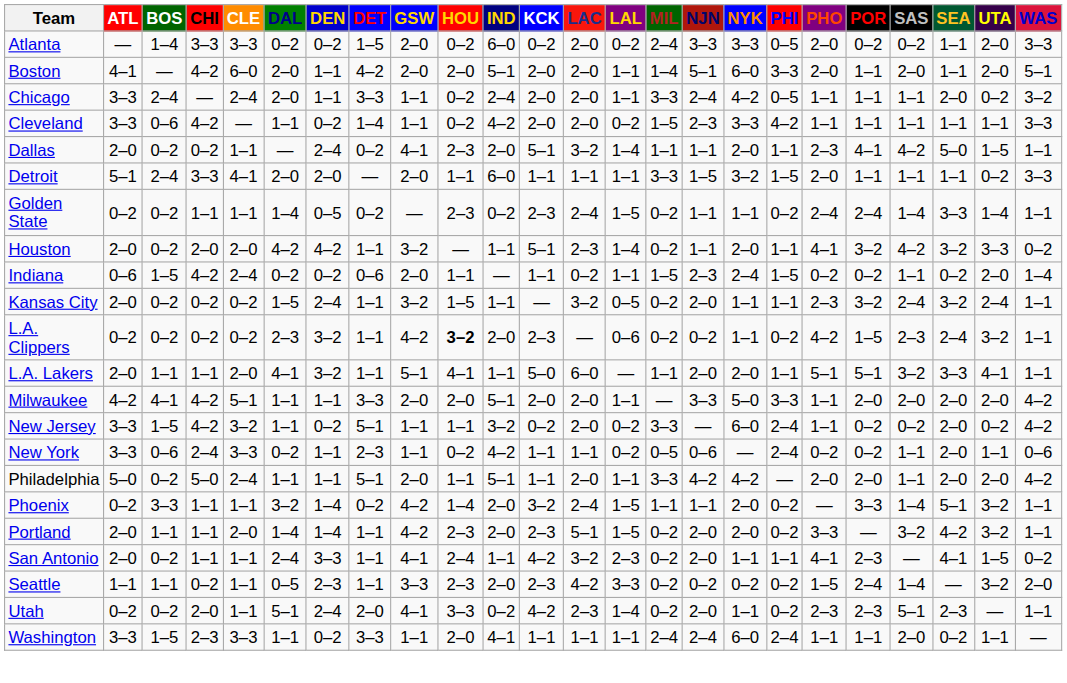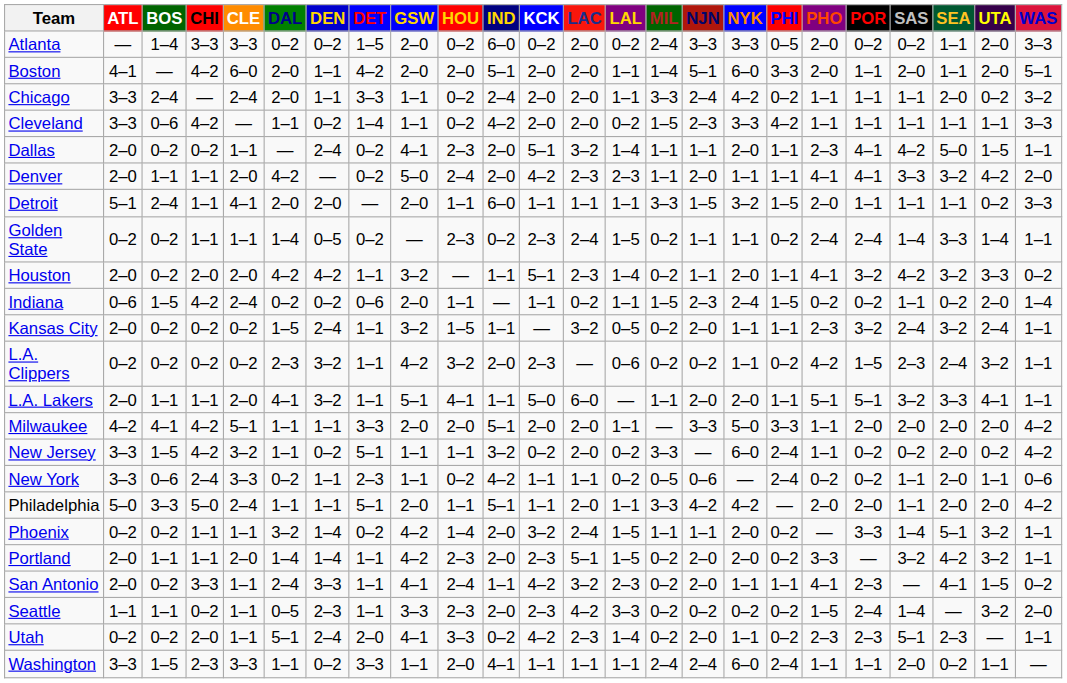Chicago | PHI: 0–5 -> 0–2
+ row: Denver | 2–0 | 1–1 | 1–1 | 2–0 | 4–2 | — | 0–2 | 5–0 | 2–4 | 2–0 | 4–2 | 2–3 | 2–3 | 1–1 | 2–0 | 1–1 | 1–1 | 4–1 | 4–1 | 3–3 | 3–2 | 4–2 | 2–0
Detroit | CHI: 3–3 -> 1–1
L.A. Clippers | HOU: bold -> normal
Philadelphia | BOS: 0–2 -> 3–3
Phoenix | BOS: 3–3 -> 0–2
San Antonio | CHI: 1–1 -> 3–3
